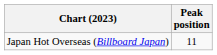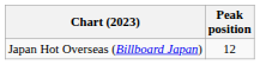Japan Hot Overseas (Billboard Japan) | Peak position: 11 -> 12
